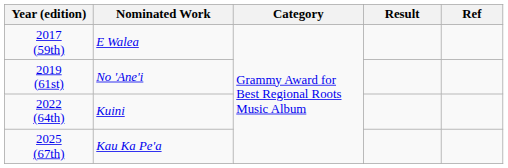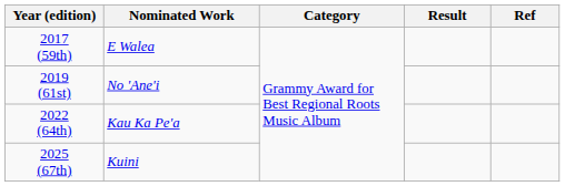2022 (64th) | Nominated Work: Kuini -> Kau Ka Pe'a
2025 (67th) | Nominated Work: Kau Ka Pe'a -> Kuini
